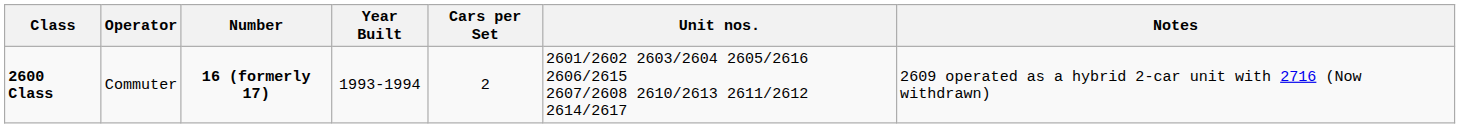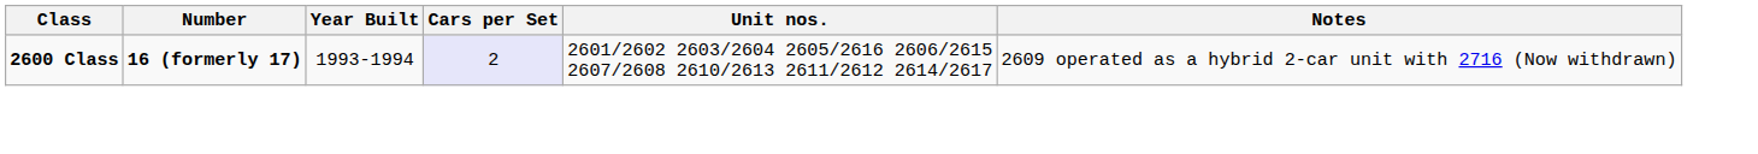- column: Operator | Commuter
2600 Class | Cars per Set: no background -> lavender background
